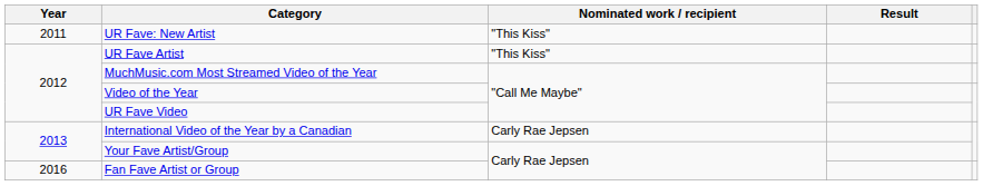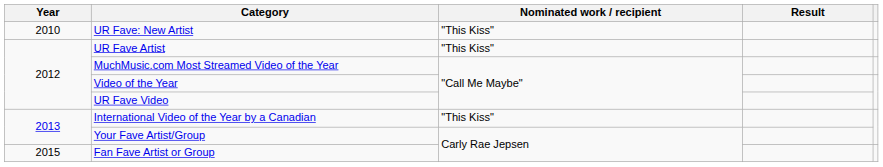UR Fave: New Artist | Year: 2011 -> 2010
International Video of the Year by a Canadian | Nominated work / recipient: Carly Rae Jepsen -> "This Kiss"
Fan Fave Artist or Group | Year: 2016 -> 2015
